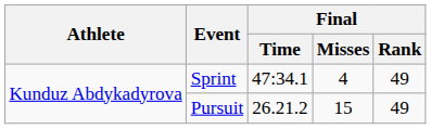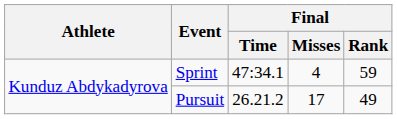Sprint | Final / Rank: 49 -> 59
Pursuit | Final / Misses: 15 -> 17
